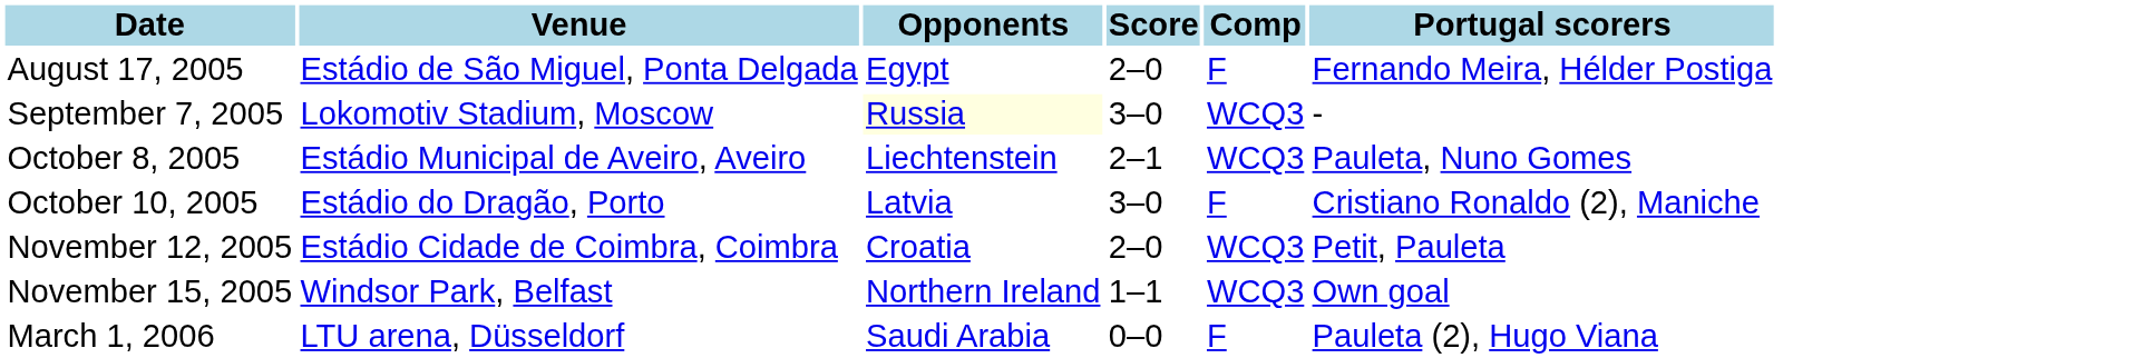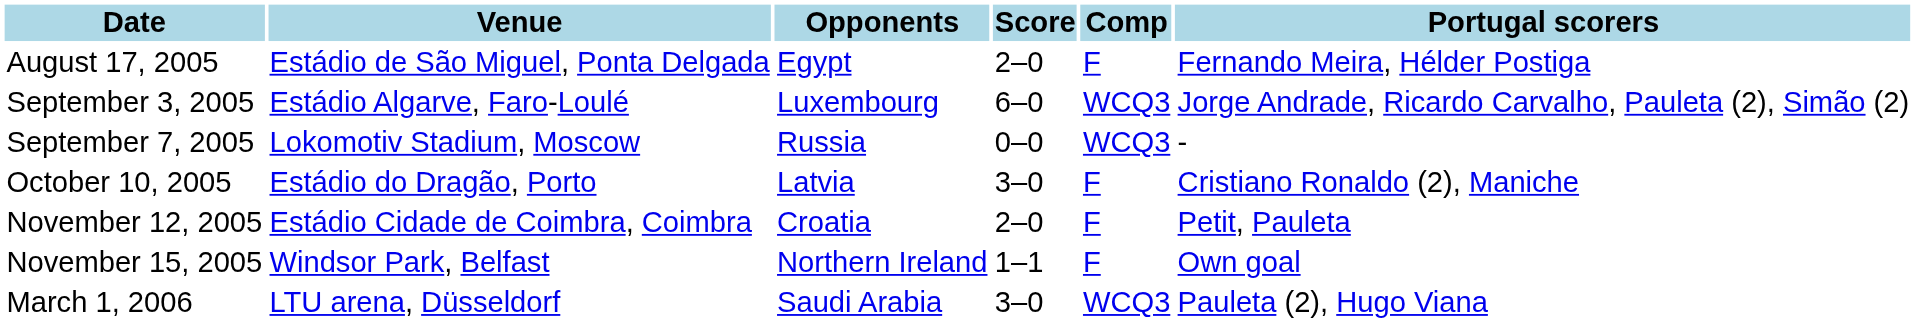+ row: September 3, 2005 | Estádio Algarve, Faro-Loulé | Luxembourg | 6–0 | WCQ3 | Jorge Andrade, Ricardo Carvalho, Pauleta (2), Simão (2)
September 7, 2005 | Opponents: lightyellow background -> no background
September 7, 2005 | Score: 3–0 -> 0–0
- row: October 8, 2005 | Estádio Municipal de Aveiro, Aveiro | Liechtenstein | 2–1 | WCQ3 | Pauleta, Nuno Gomes
November 12, 2005 | Comp: WCQ3 -> F
November 15, 2005 | Comp: WCQ3 -> F
March 1, 2006 | Score: 0–0 -> 3–0
March 1, 2006 | Comp: F -> WCQ3
